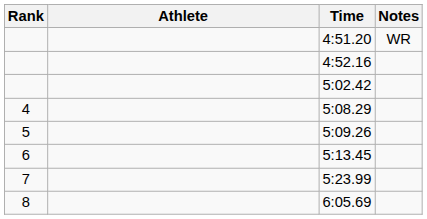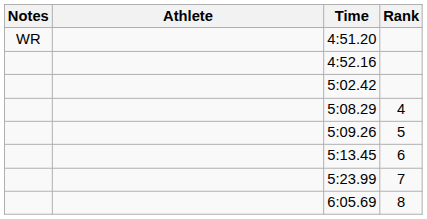columns swapped: Rank <-> Notes
